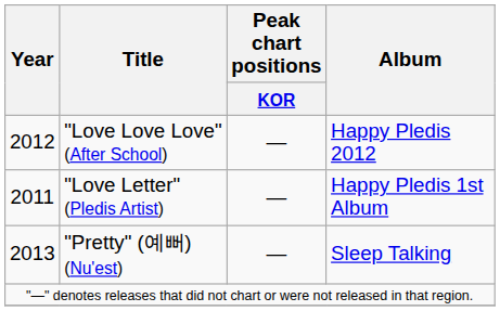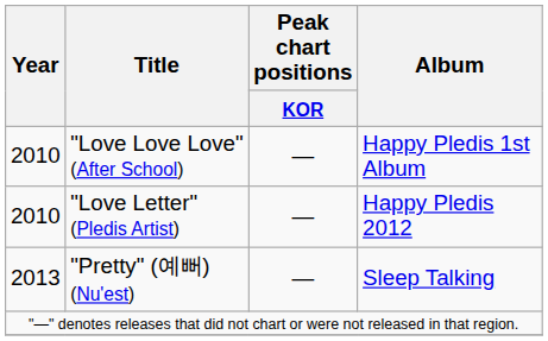"Love Love Love" (After School) | Year: 2012 -> 2010
"Love Love Love" (After School) | Album: Happy Pledis 2012 -> Happy Pledis 1st Album
"Love Letter" (Pledis Artist) | Year: 2011 -> 2010
"Love Letter" (Pledis Artist) | Album: Happy Pledis 1st Album -> Happy Pledis 2012
